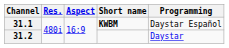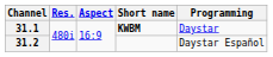31.1 | Programming: Daystar Español -> Daystar
31.2 | Programming: Daystar -> Daystar Español
